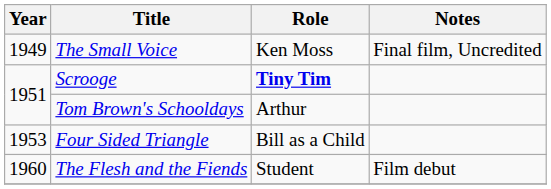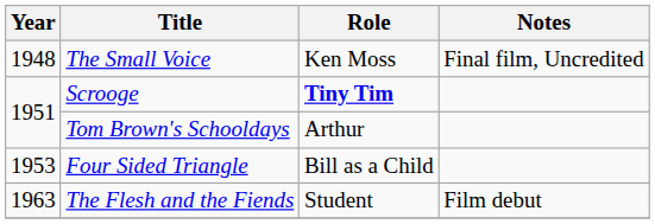The Small Voice | Year: 1949 -> 1948
The Flesh and the Fiends | Year: 1960 -> 1963
